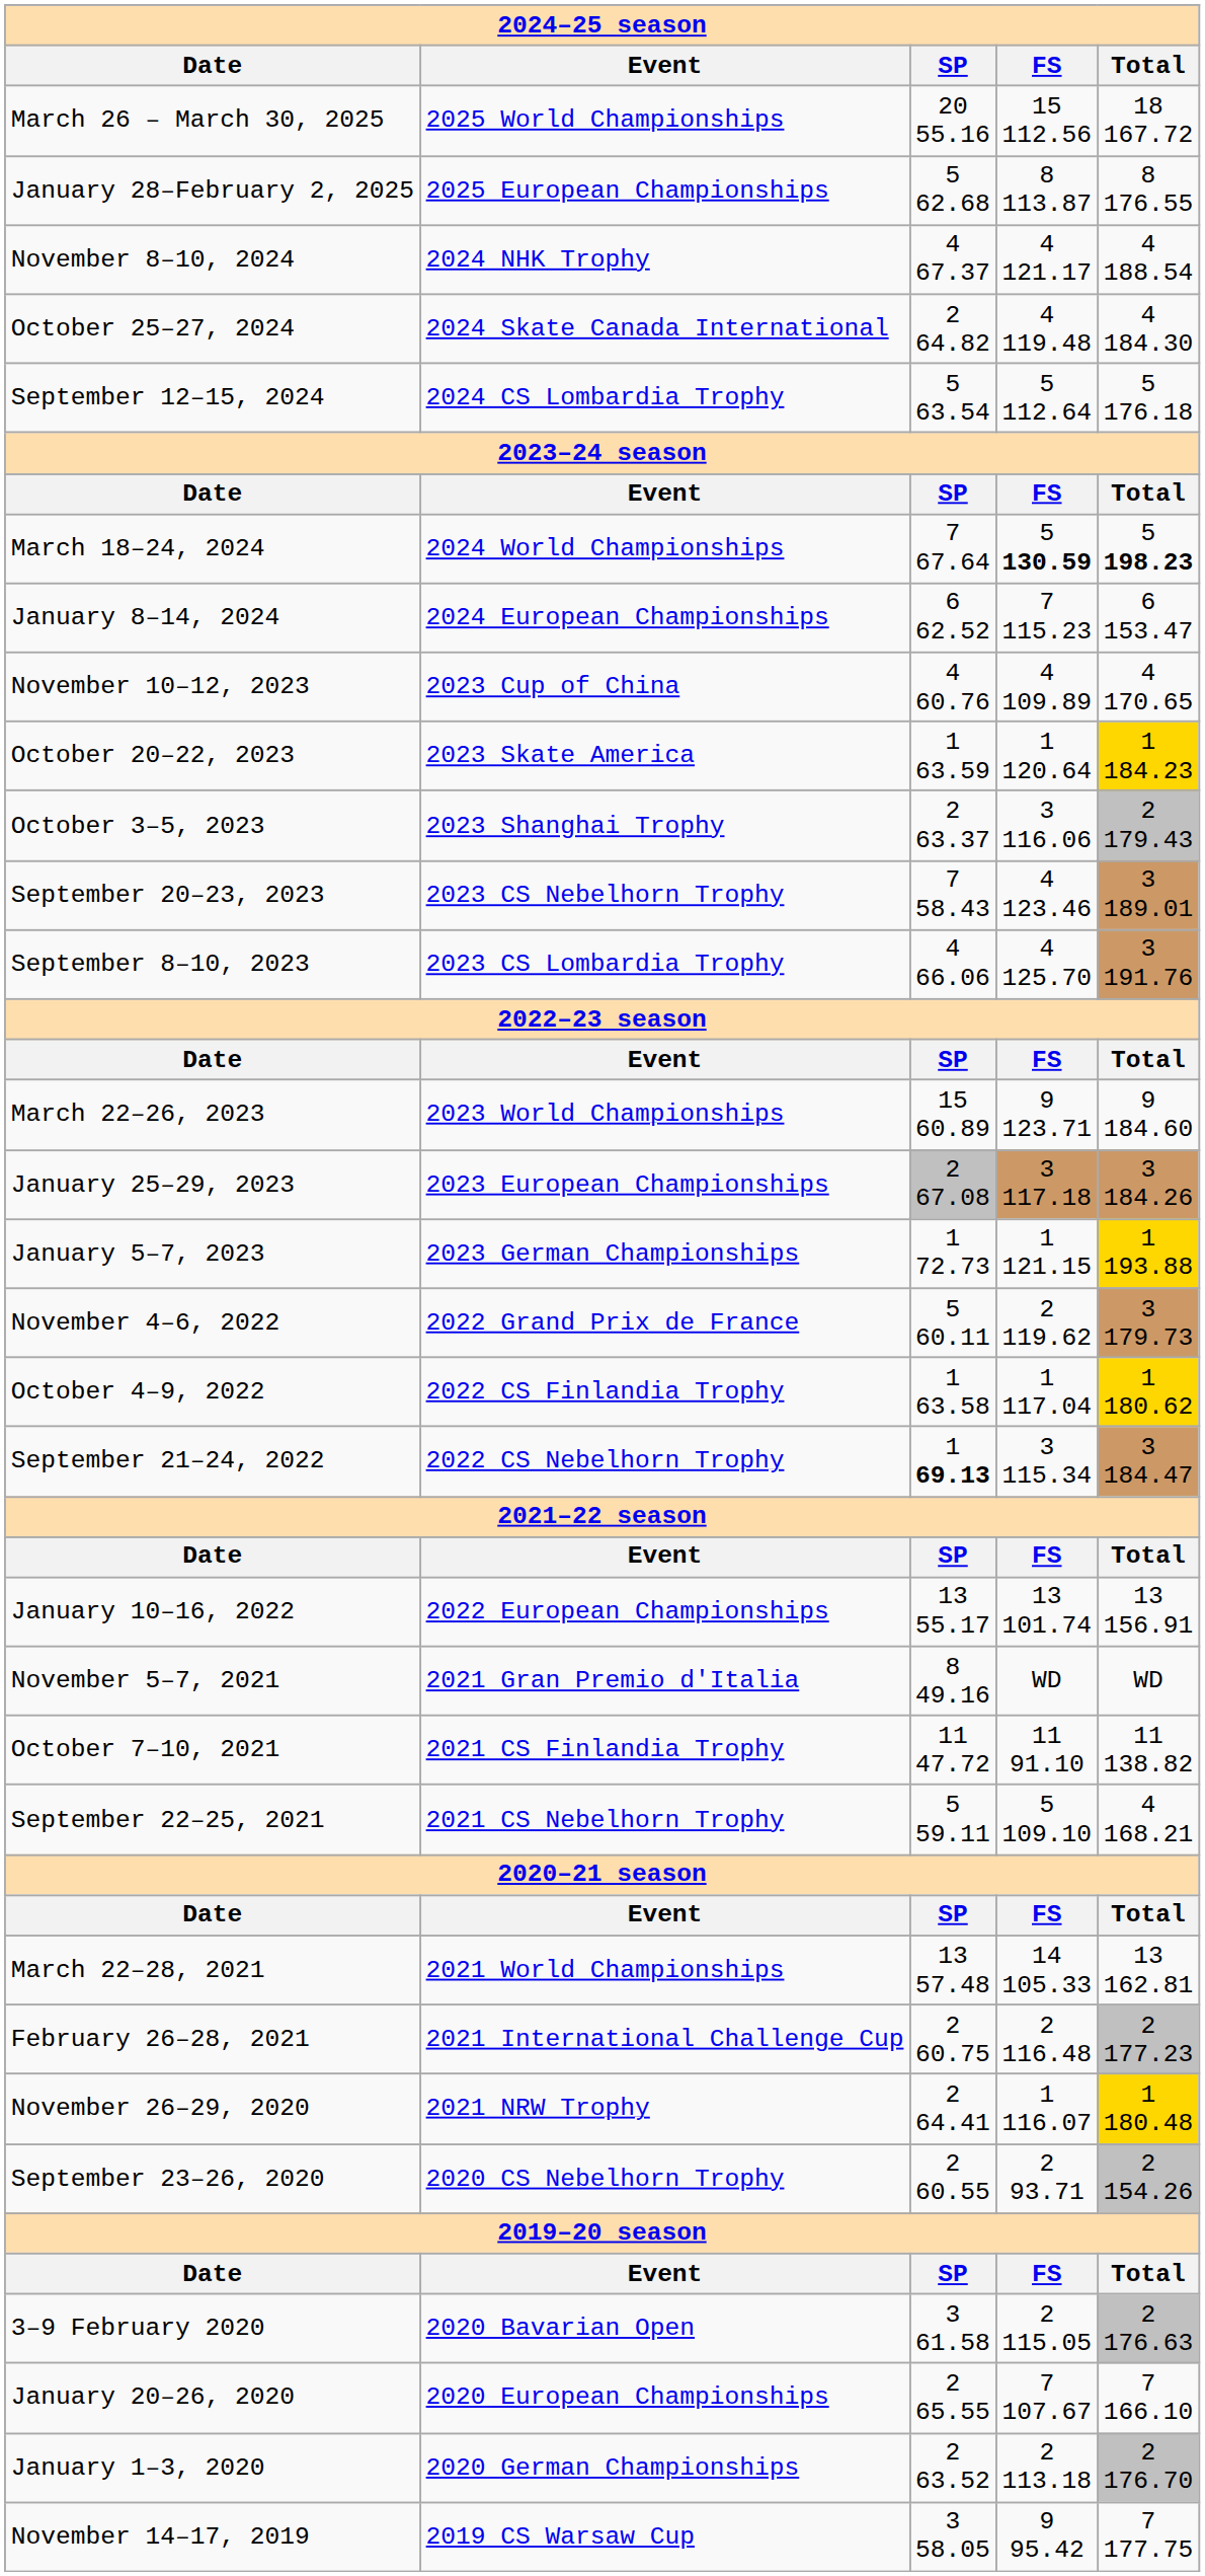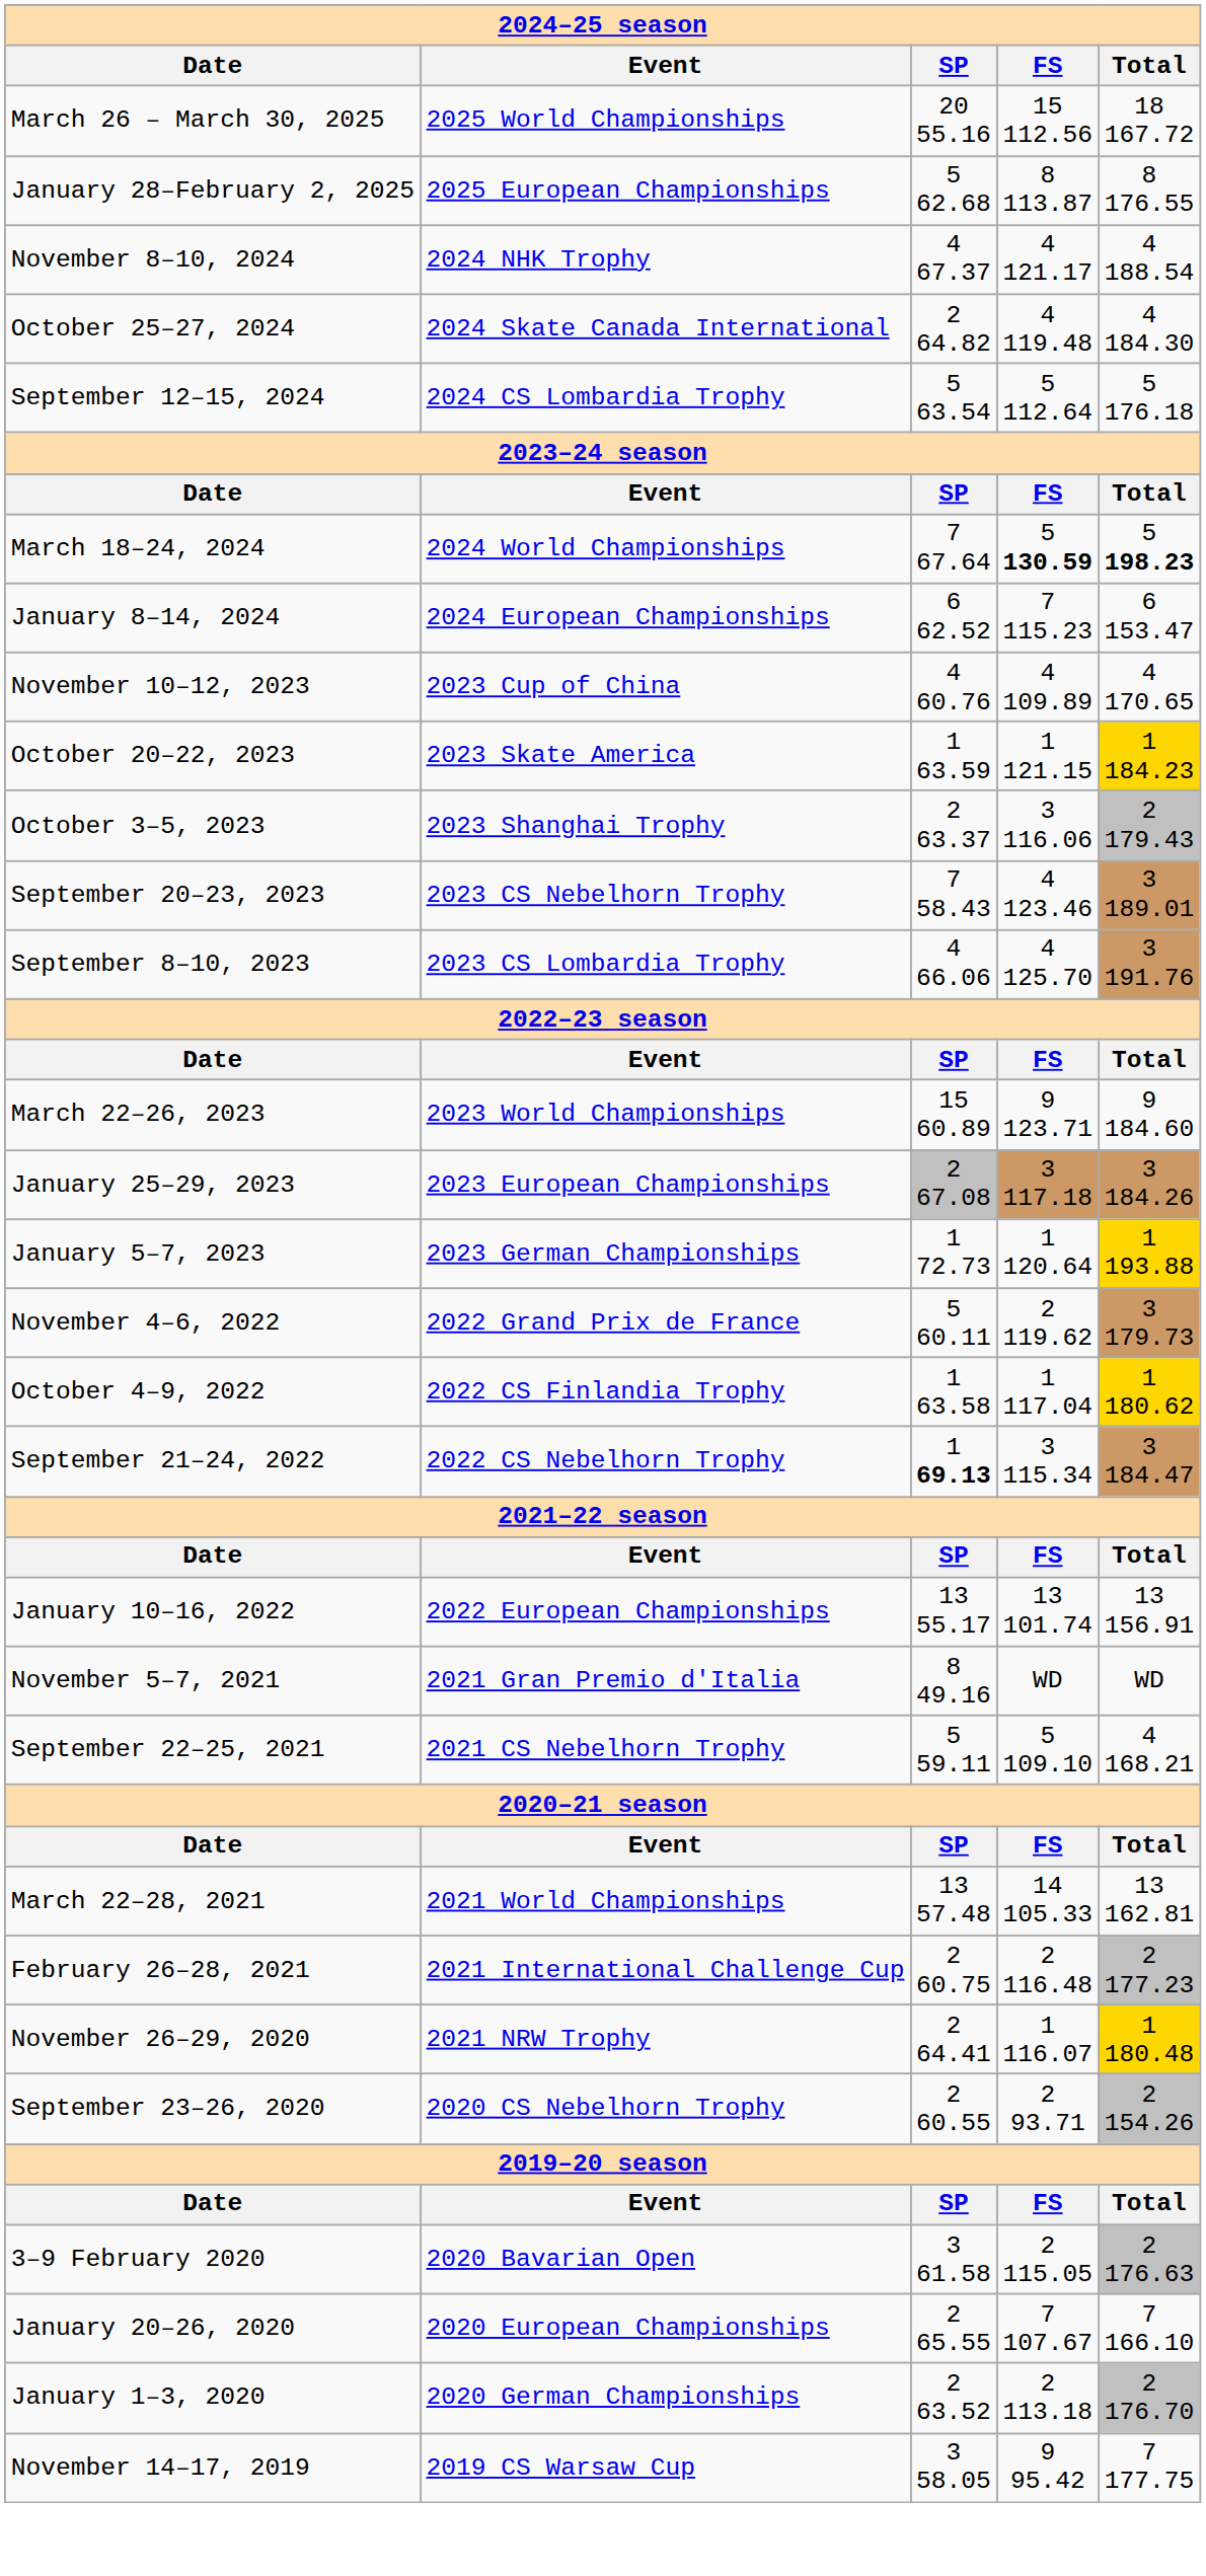October 20–22, 2023 | column 4: 1 120.64 -> 1 121.15
January 5–7, 2023 | column 4: 1 121.15 -> 1 120.64
- row: October 7–10, 2021 | 2021 CS Finlandia Trophy | 11 47.72 | 11 91.10 | 11 138.82
